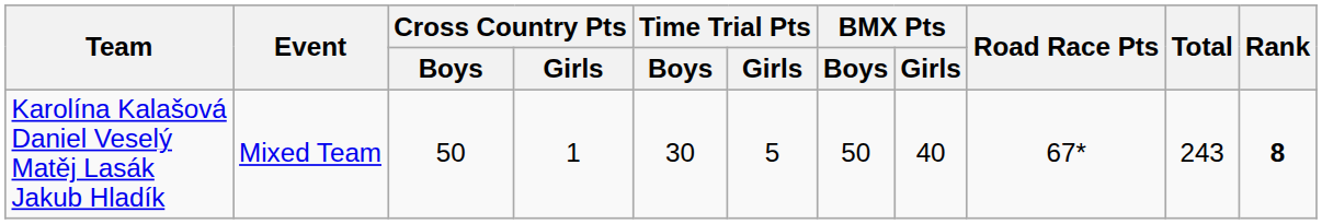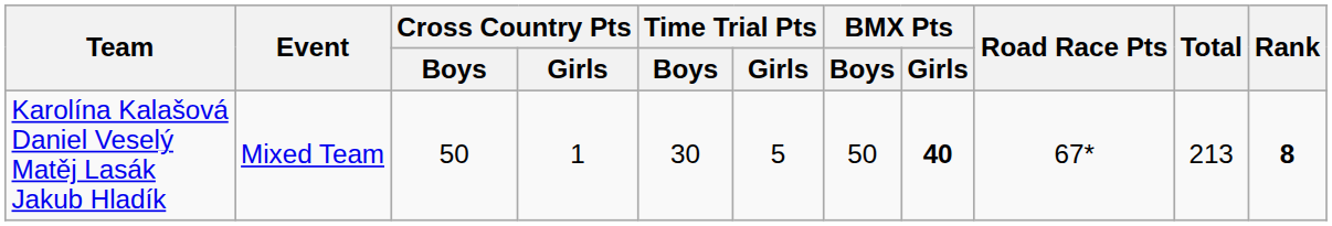Karolína Kalašová Daniel Veselý Matěj Lasák Jakub Hladík | BMX Pts / Girls: normal -> bold
Karolína Kalašová Daniel Veselý Matěj Lasák Jakub Hladík | Total: 243 -> 213
